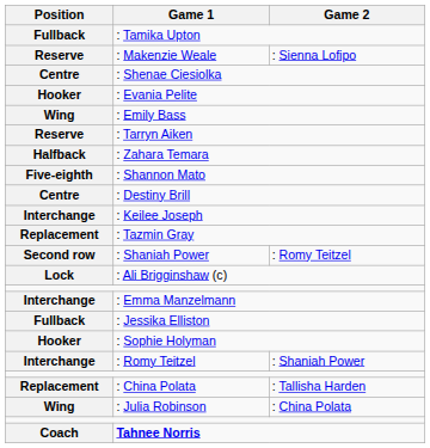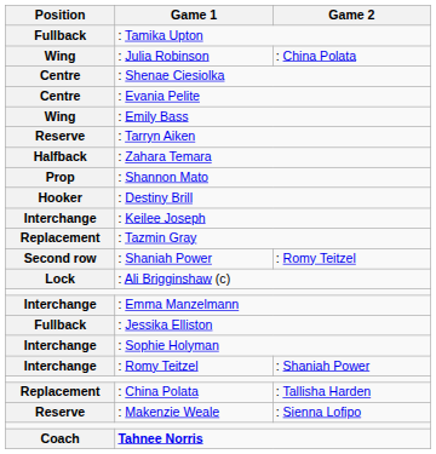rows swapped: : Julia Robinson <-> : Makenzie Weale
: Evania Pelite | Position: Hooker -> Centre
: Shannon Mato | Position: Five-eighth -> Prop
: Destiny Brill | Position: Centre -> Hooker
: Sophie Holyman | Position: Hooker -> Interchange
